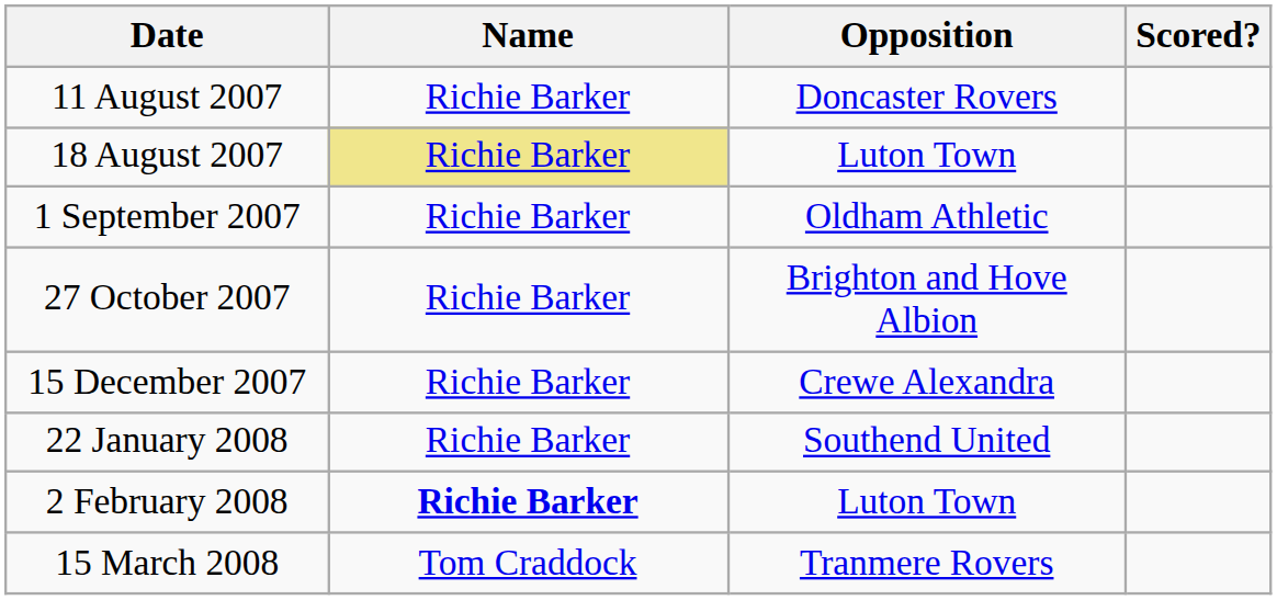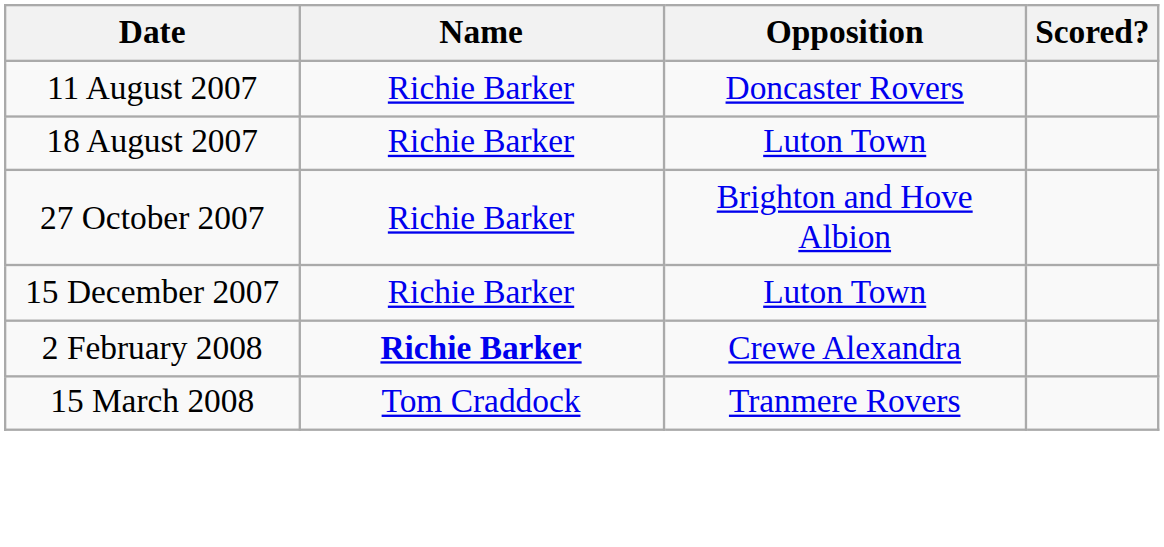18 August 2007 | Name: khaki background -> no background
- row: 1 September 2007 | Richie Barker | Oldham Athletic
15 December 2007 | Opposition: Crewe Alexandra -> Luton Town
- row: 22 January 2008 | Richie Barker | Southend United
2 February 2008 | Opposition: Luton Town -> Crewe Alexandra
